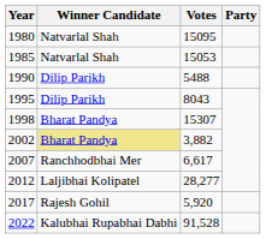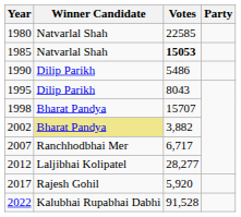1980 | Votes: 15095 -> 22585
1985 | Votes: normal -> bold
1990 | Votes: 5488 -> 5486
1998 | Votes: 15307 -> 15707
2007 | Votes: 6,617 -> 6,717
